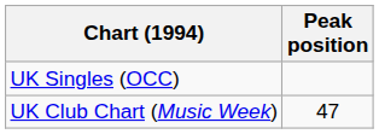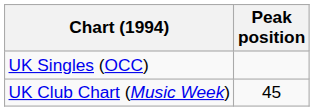UK Club Chart (Music Week) | Peak position: 47 -> 45
